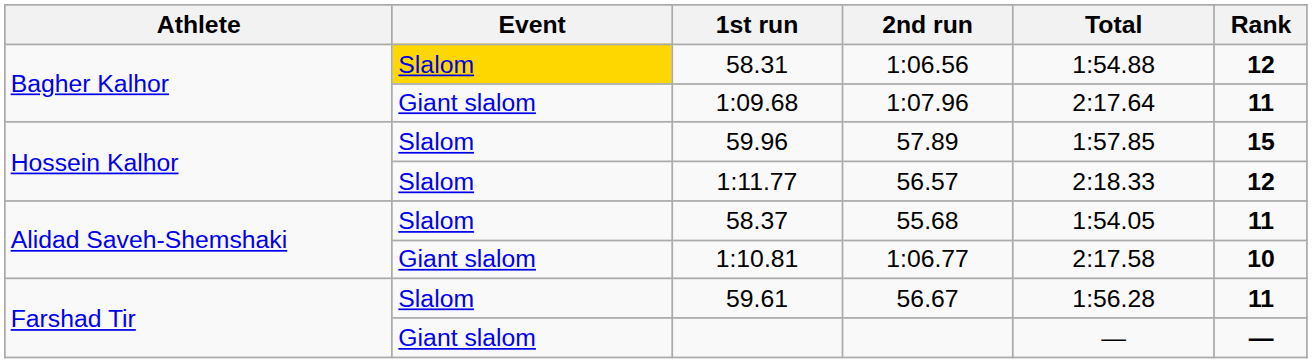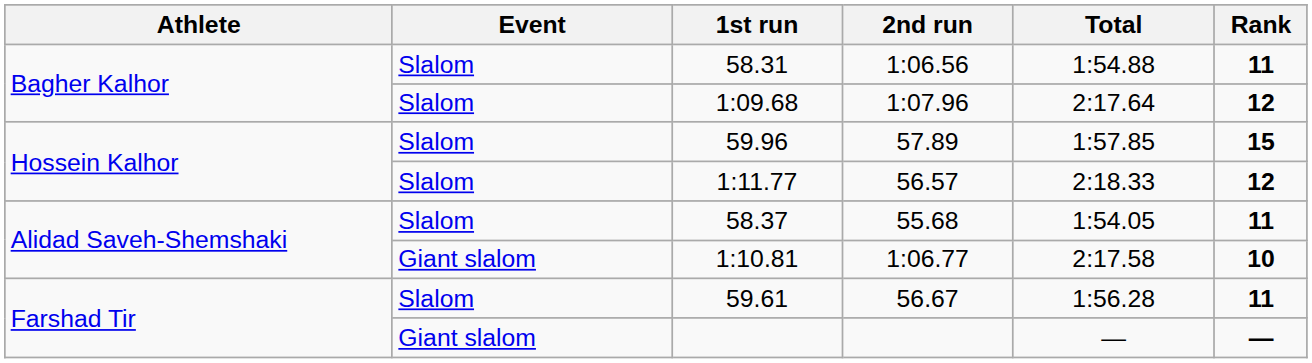58.31 | Event: gold background -> no background
58.31 | Rank: 12 -> 11
1:09.68 | Event: Giant slalom -> Slalom
1:09.68 | Rank: 11 -> 12
